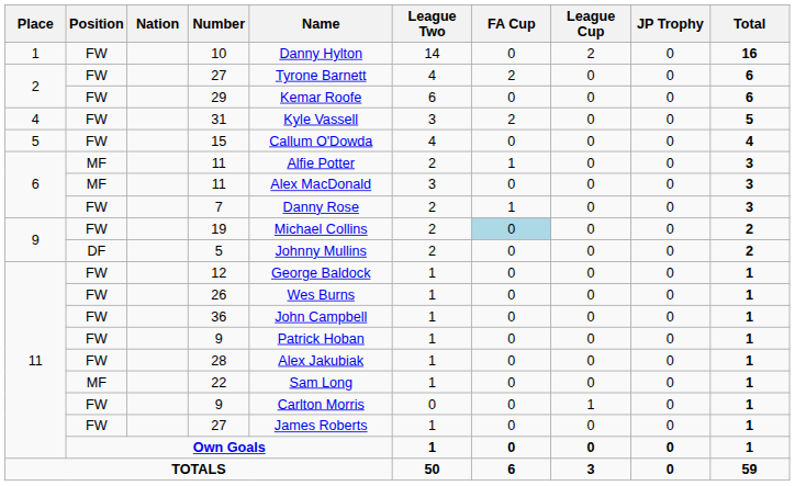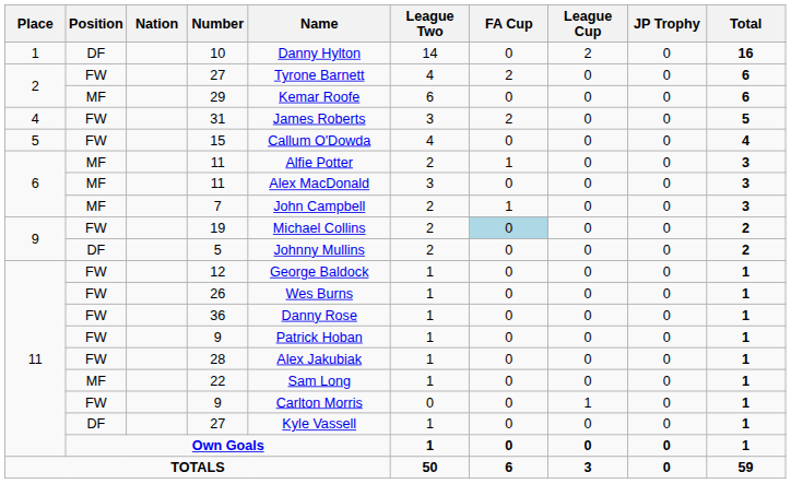10 | Position: FW -> DF
29 | Position: FW -> MF
31 | Name: Kyle Vassell -> James Roberts
7 | Position: FW -> MF
7 | Name: Danny Rose -> John Campbell
36 | Name: John Campbell -> Danny Rose
11 / 27 | Position: FW -> DF
11 / 27 | Name: James Roberts -> Kyle Vassell
